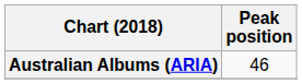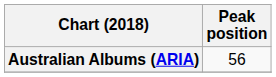Australian Albums (ARIA) | Peak position: 46 -> 56
